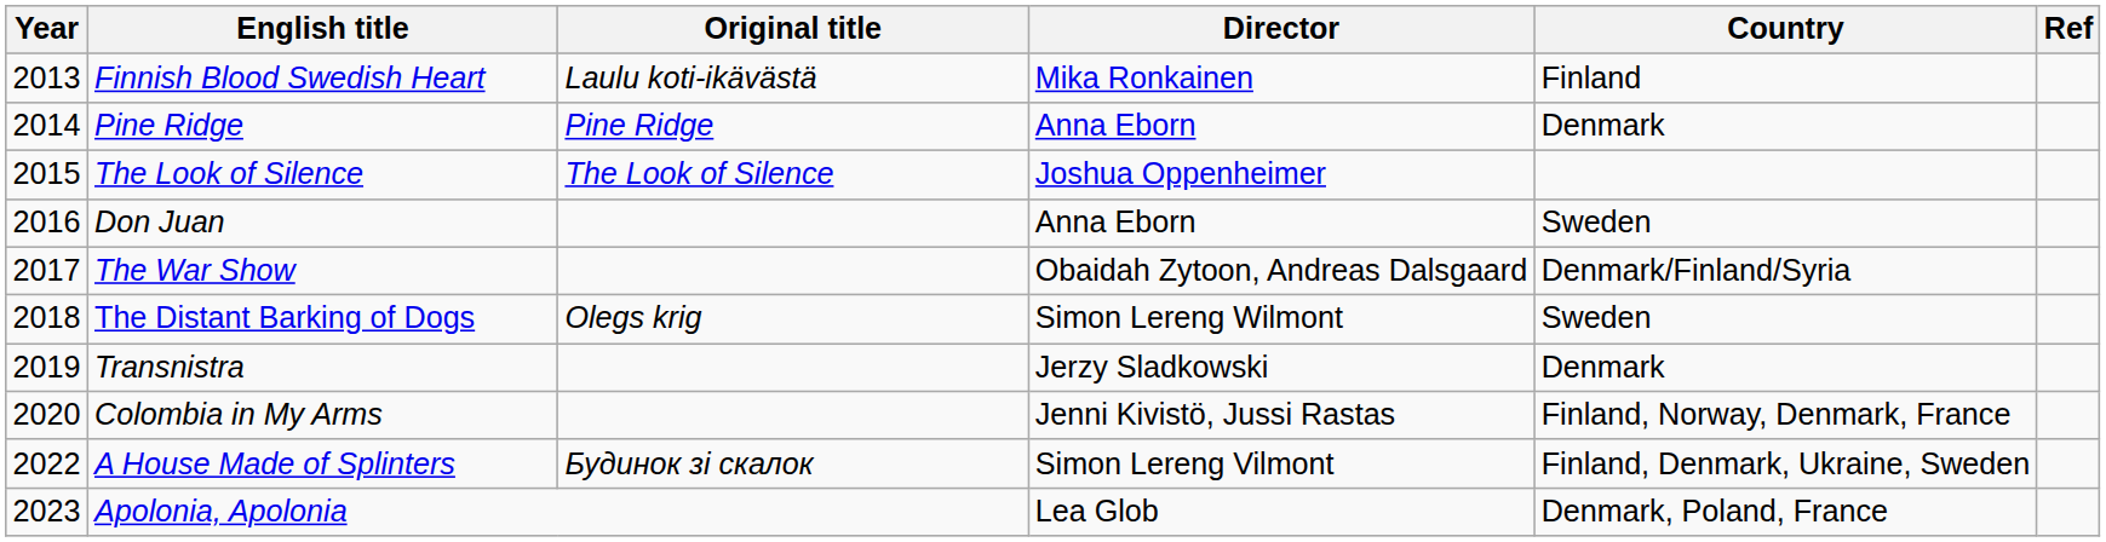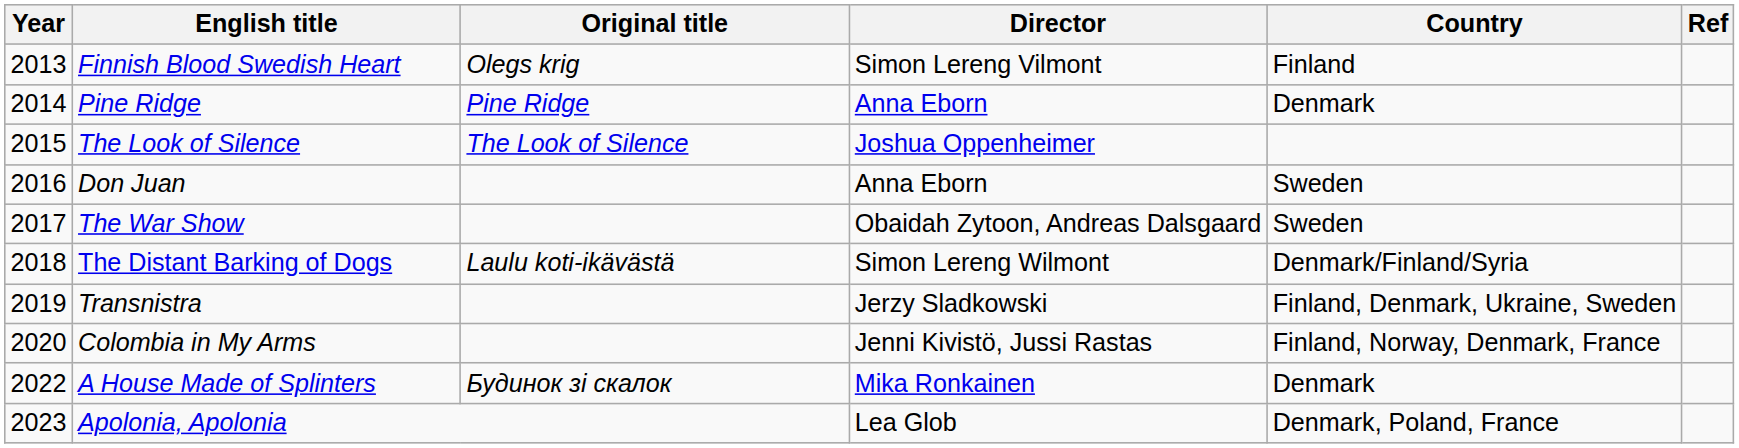Finnish Blood Swedish Heart | Original title: Laulu koti-ikävästä -> Olegs krig
Finnish Blood Swedish Heart | Director: Mika Ronkainen -> Simon Lereng Vilmont
The War Show | Country: Denmark/Finland/Syria -> Sweden
The Distant Barking of Dogs | Original title: Olegs krig -> Laulu koti-ikävästä
The Distant Barking of Dogs | Country: Sweden -> Denmark/Finland/Syria
Transnistra | Country: Denmark -> Finland, Denmark, Ukraine, Sweden
A House Made of Splinters | Director: Simon Lereng Vilmont -> Mika Ronkainen
A House Made of Splinters | Country: Finland, Denmark, Ukraine, Sweden -> Denmark
